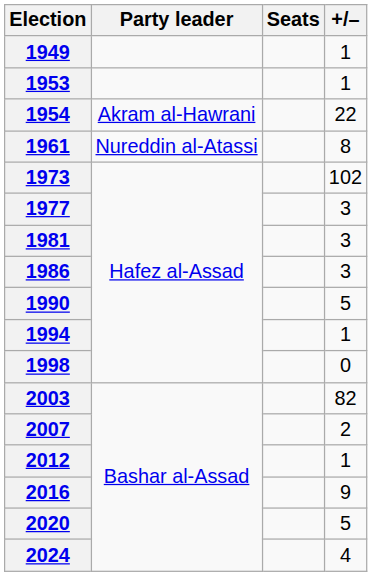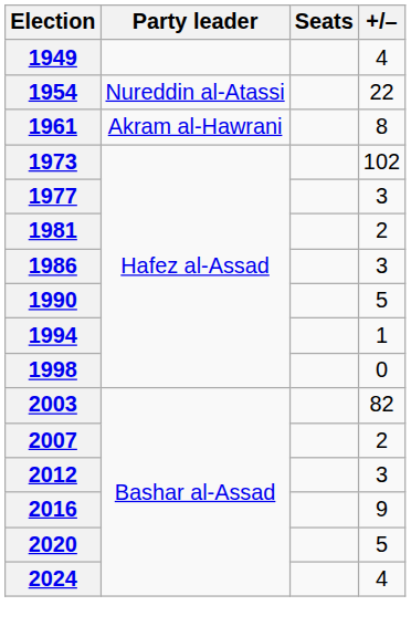1949 | +/–: 1 -> 4
- row: 1953 | 1
1954 | Party leader: Akram al-Hawrani -> Nureddin al-Atassi
1961 | Party leader: Nureddin al-Atassi -> Akram al-Hawrani
1981 | +/–: 3 -> 2
2012 | +/–: 1 -> 3
